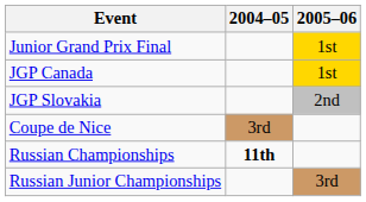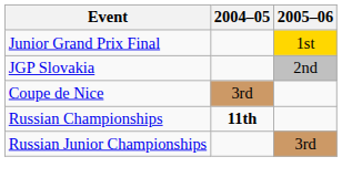- row: JGP Canada | 1st
